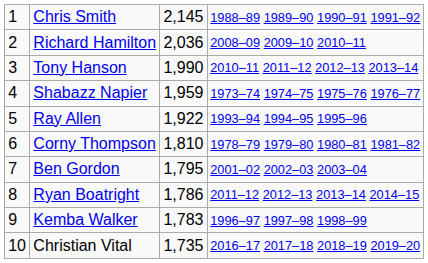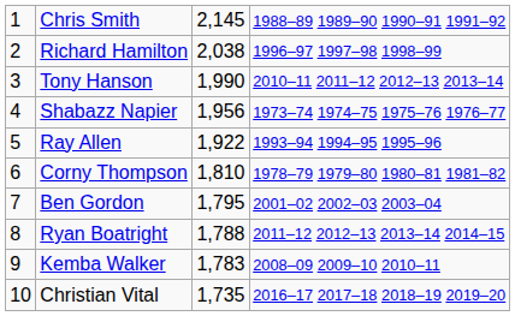Richard Hamilton | column 3: 2,036 -> 2,038
Richard Hamilton | column 4: 2008–09 2009–10 2010–11 -> 1996–97 1997–98 1998–99
Shabazz Napier | column 3: 1,959 -> 1,956
Ryan Boatright | column 3: 1,786 -> 1,788
Kemba Walker | column 4: 1996–97 1997–98 1998–99 -> 2008–09 2009–10 2010–11
